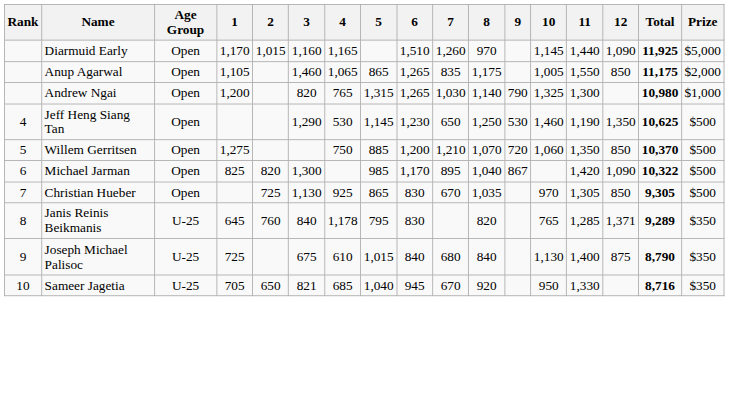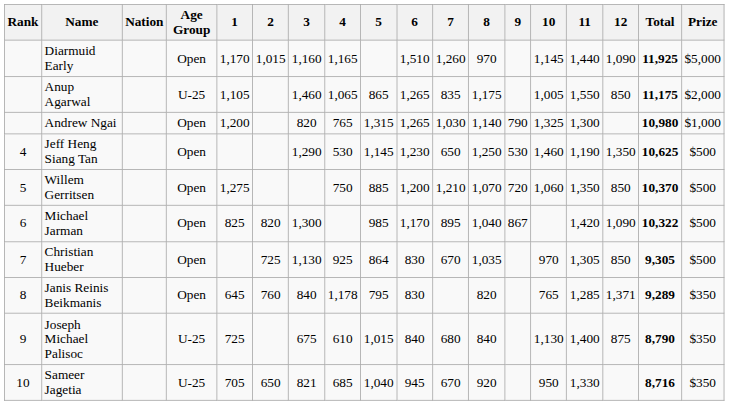+ column: Nation
Anup Agarwal | Age Group: Open -> U-25
Christian Hueber | 5: 865 -> 864
Janis Reinis Beikmanis | Age Group: U-25 -> Open
